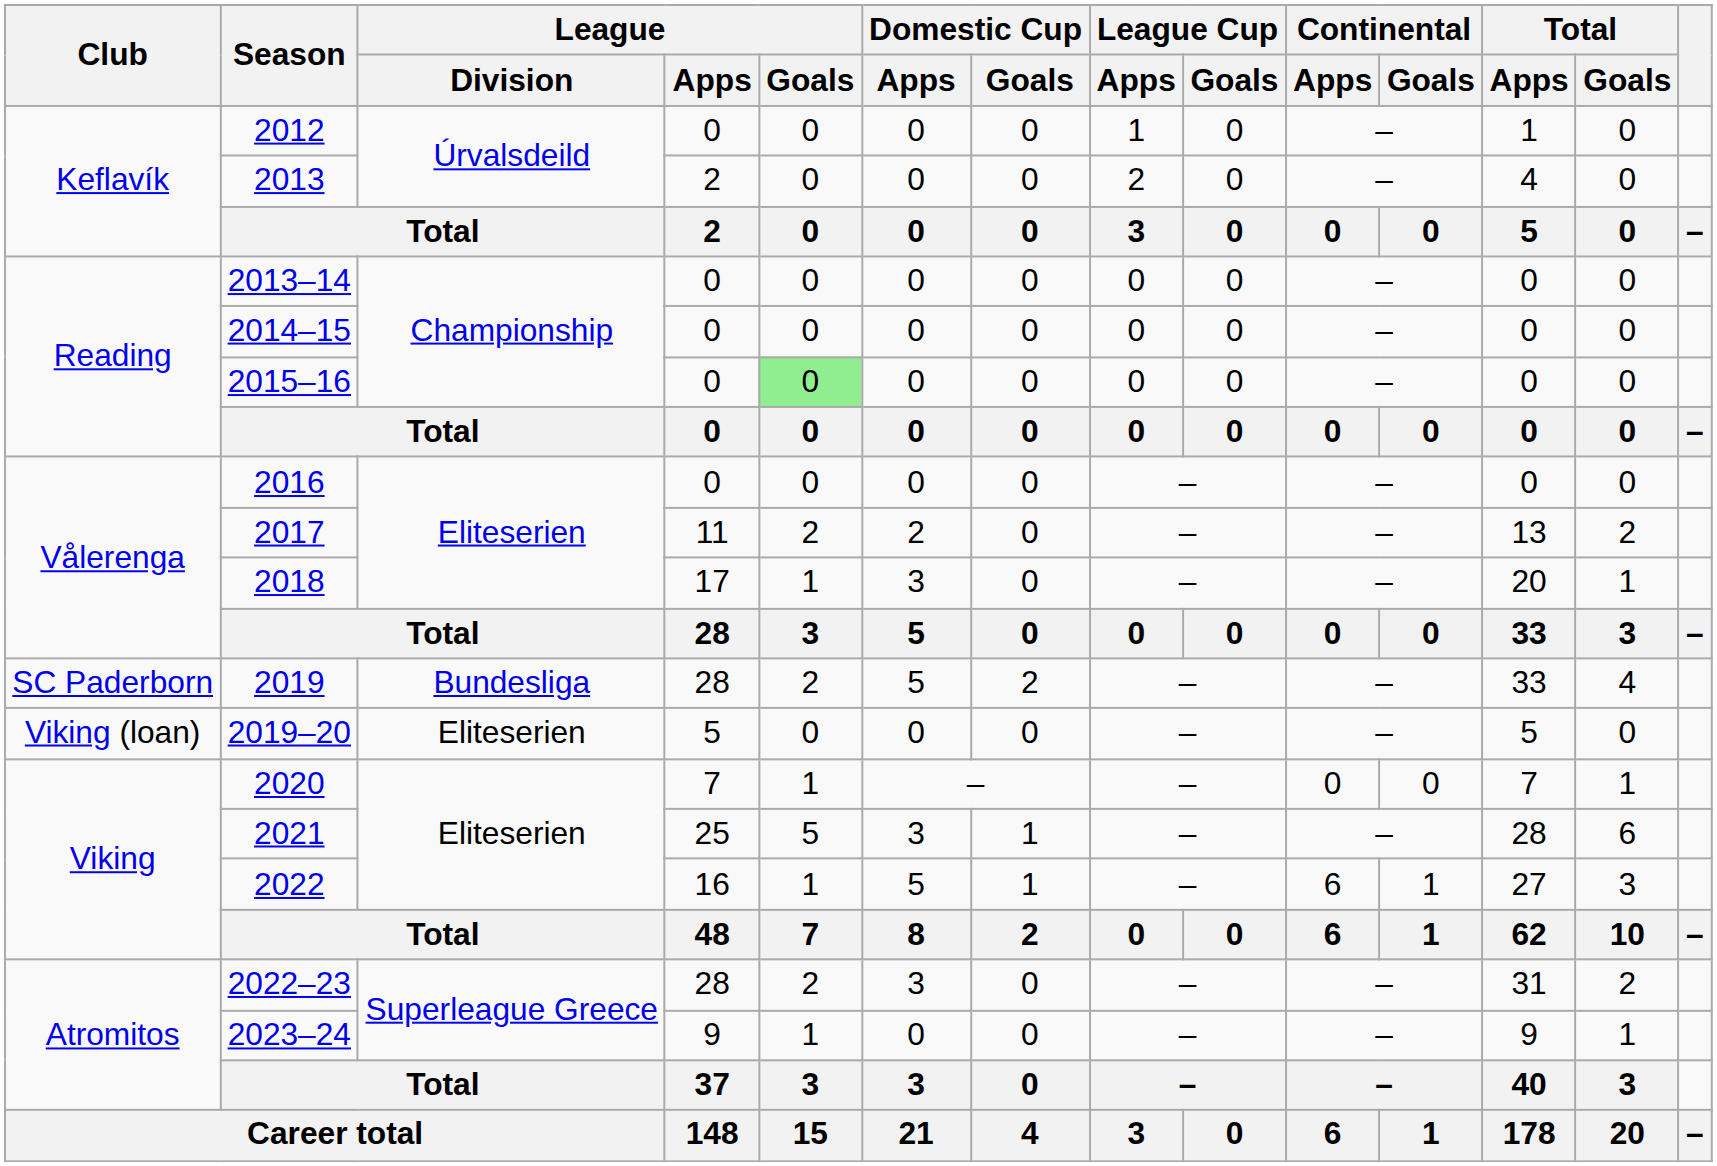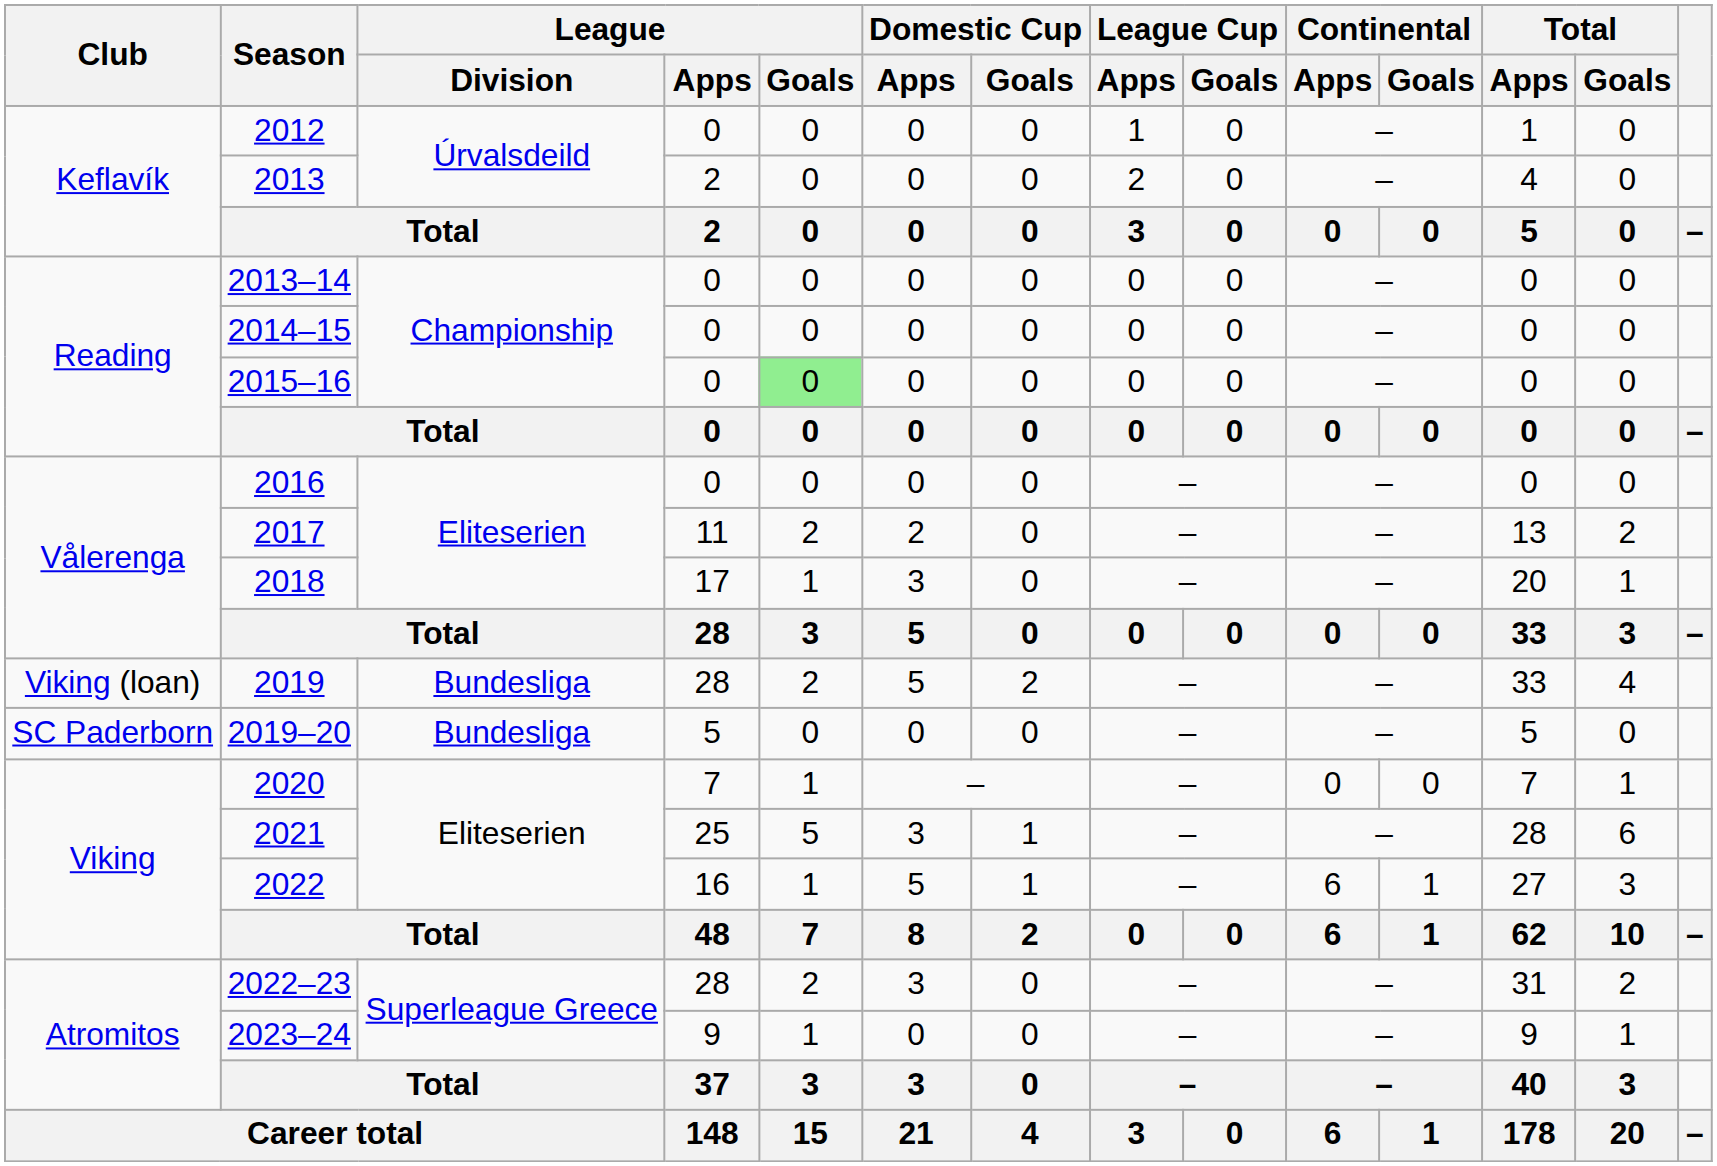2019 | Club: SC Paderborn -> Viking (loan)
2019–20 | Club: Viking (loan) -> SC Paderborn
2019–20 | League / Division: Eliteserien -> Bundesliga
